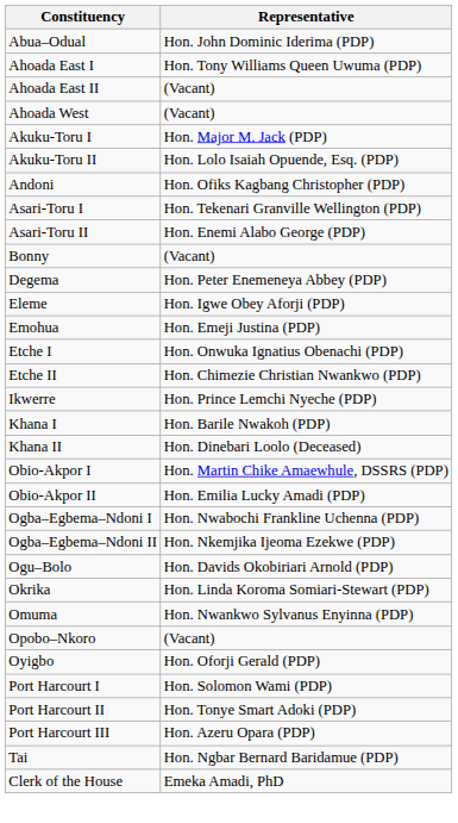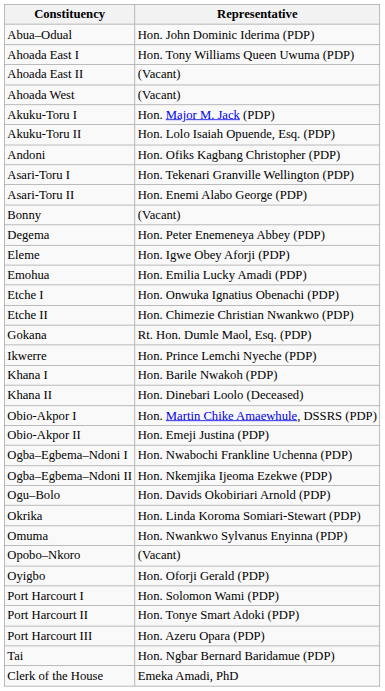Emohua | Representative: Hon. Emeji Justina (PDP) -> Hon. Emilia Lucky Amadi (PDP)
+ row: Gokana | Rt. Hon. Dumle Maol, Esq. (PDP)
Obio-Akpor II | Representative: Hon. Emilia Lucky Amadi (PDP) -> Hon. Emeji Justina (PDP)
